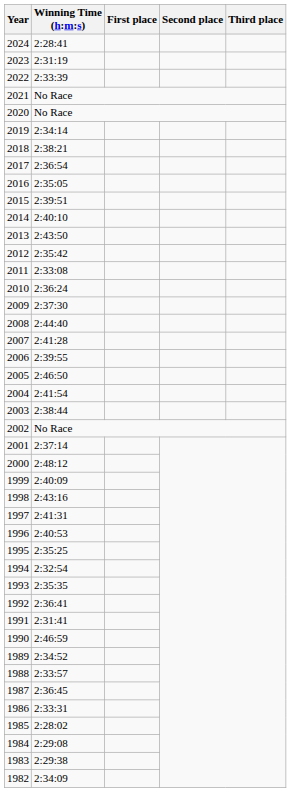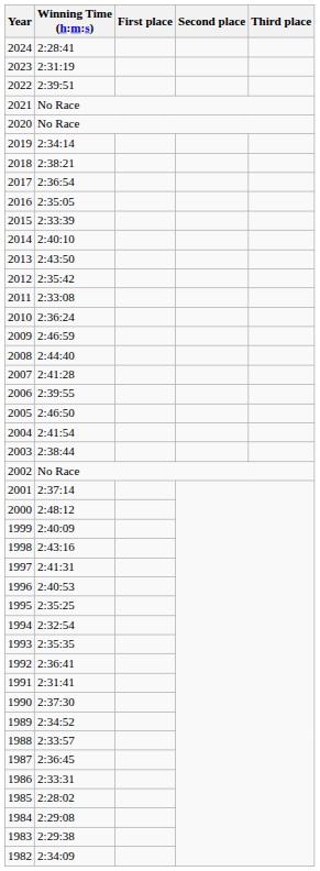2022 | Winning Time (h:m:s): 2:33:39 -> 2:39:51
2015 | Winning Time (h:m:s): 2:39:51 -> 2:33:39
2009 | Winning Time (h:m:s): 2:37:30 -> 2:46:59
1990 | Winning Time (h:m:s): 2:46:59 -> 2:37:30
